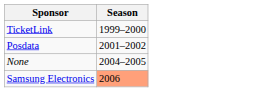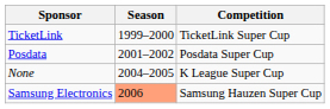+ column: Competition | TicketLink Super Cup | Posdata Super Cup | K League Super Cup | Samsung Hauzen Super Cup
